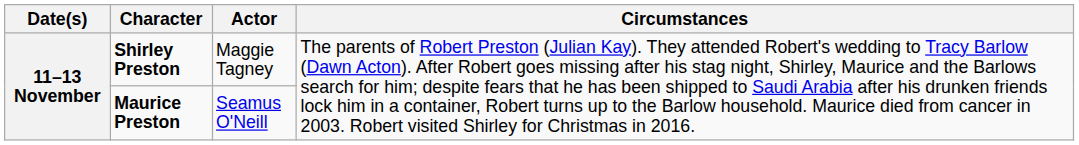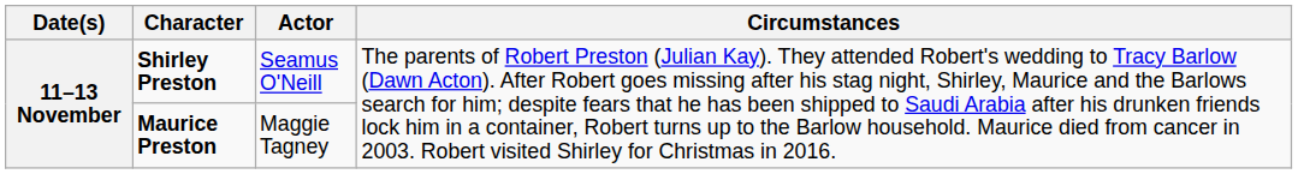Shirley Preston | Actor: Maggie Tagney -> Seamus O'Neill
Maurice Preston | Actor: Seamus O'Neill -> Maggie Tagney
